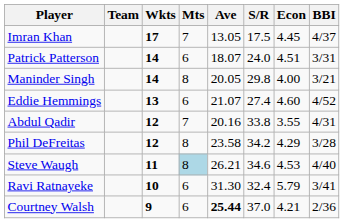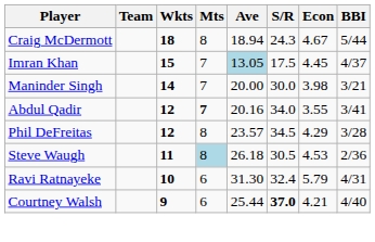+ row: Craig McDermott | 18 | 8 | 18.94 | 24.3 | 4.67 | 5/44
Imran Khan | Wkts: 17 -> 15
Imran Khan | Ave: no background -> lightblue background
- row: Patrick Patterson | 14 | 6 | 18.07 | 24.0 | 4.51 | 3/31
Maninder Singh | Mts: 8 -> 7
Maninder Singh | Ave: 20.05 -> 20.00
Maninder Singh | S/R: 29.8 -> 30.0
Maninder Singh | Econ: 4.00 -> 3.98
- row: Eddie Hemmings | 13 | 6 | 21.07 | 27.4 | 4.60 | 4/52
Abdul Qadir | Mts: normal -> bold
Abdul Qadir | S/R: 33.8 -> 34.0
Abdul Qadir | BBI: 4/31 -> 3/41
Phil DeFreitas | Ave: 23.58 -> 23.57
Phil DeFreitas | S/R: 34.2 -> 34.5
Steve Waugh | Ave: 26.21 -> 26.18
Steve Waugh | S/R: 34.6 -> 30.5
Steve Waugh | BBI: 4/40 -> 2/36
Ravi Ratnayeke | BBI: 3/41 -> 4/31
Courtney Walsh | Ave: bold -> normal
Courtney Walsh | S/R: normal -> bold
Courtney Walsh | BBI: 2/36 -> 4/40
